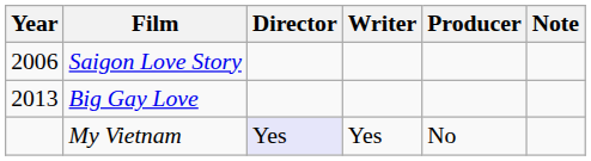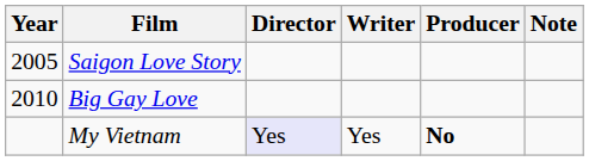Saigon Love Story | Year: 2006 -> 2005
Big Gay Love | Year: 2013 -> 2010
My Vietnam | Producer: normal -> bold
